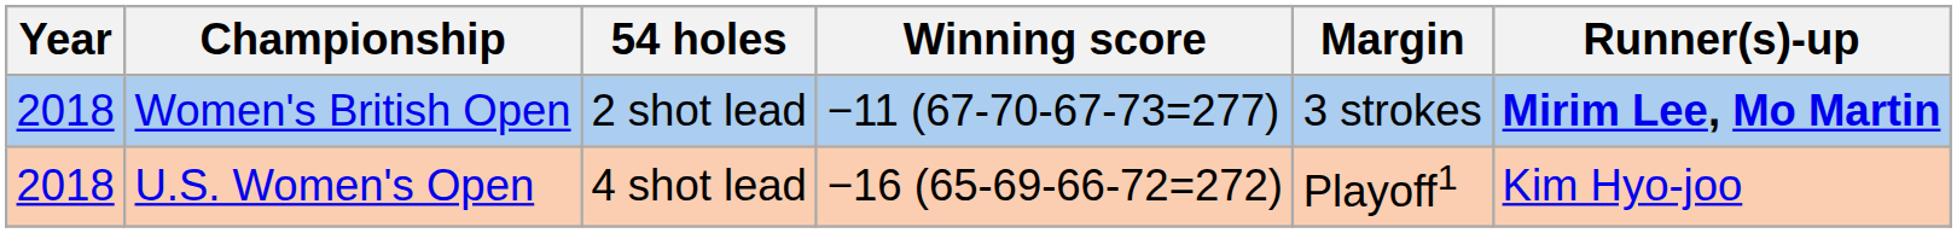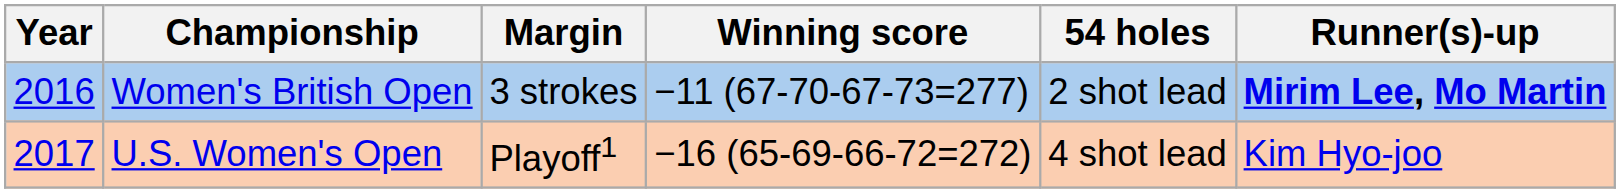columns swapped: 54 holes <-> Margin
Women's British Open | Year: 2018 -> 2016
U.S. Women's Open | Year: 2018 -> 2017
